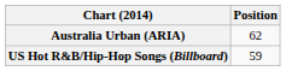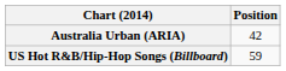Australia Urban (ARIA) | Position: 62 -> 42
